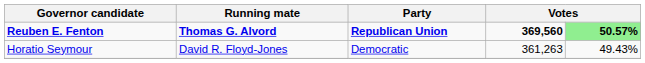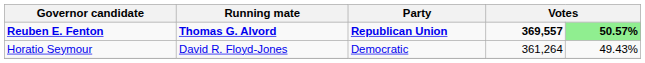Reuben E. Fenton | column 4: 369,560 -> 369,557
Horatio Seymour | column 4: 361,263 -> 361,264
